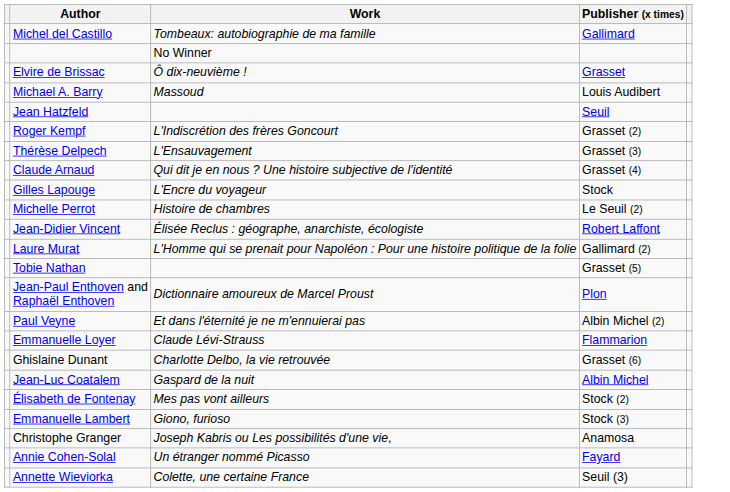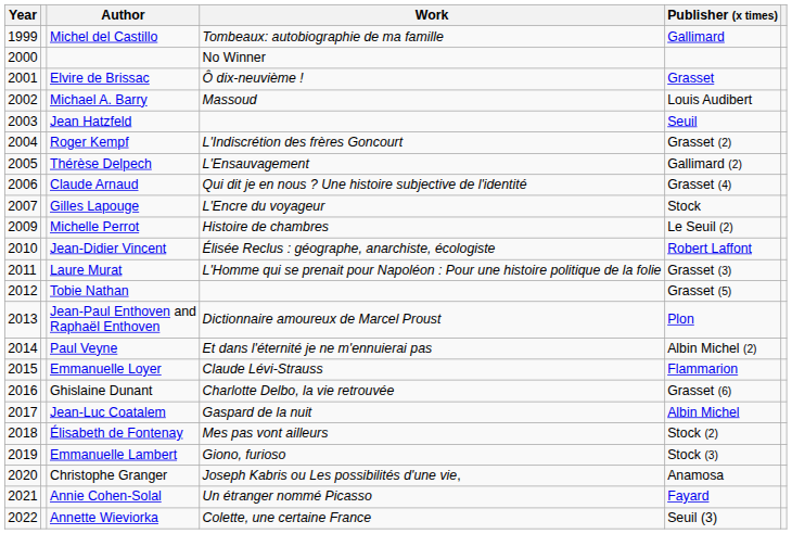+ column: Year | 1999 | 2000 | 2001 | 2002 | 2003 | 2004 | 2005 | 2006 | 2007 | 2009 | 2010 | 2011 | 2012 | 2013 | 2014 | 2015 | 2016 | 2017 | 2018 | 2019 | 2020 | 2021 | 2022
Thérèse Delpech | Publisher (x times): Grasset (3) -> Gallimard (2)
Laure Murat | Publisher (x times): Gallimard (2) -> Grasset (3)
